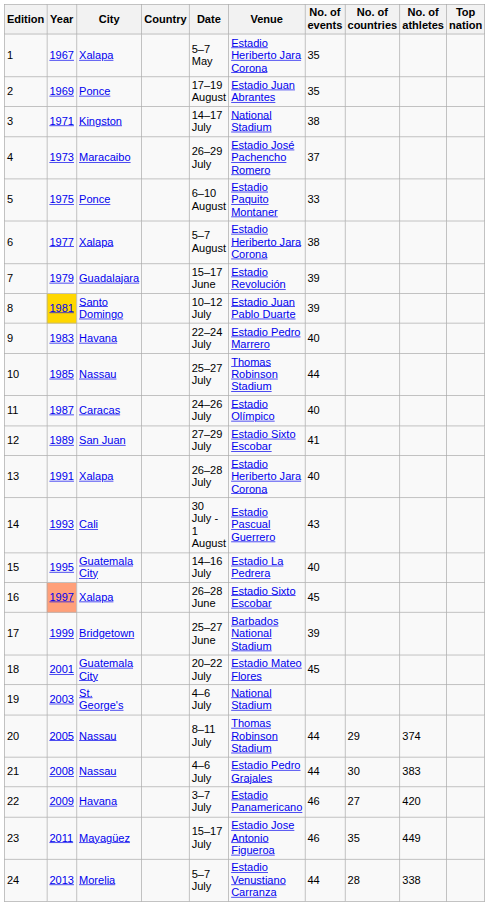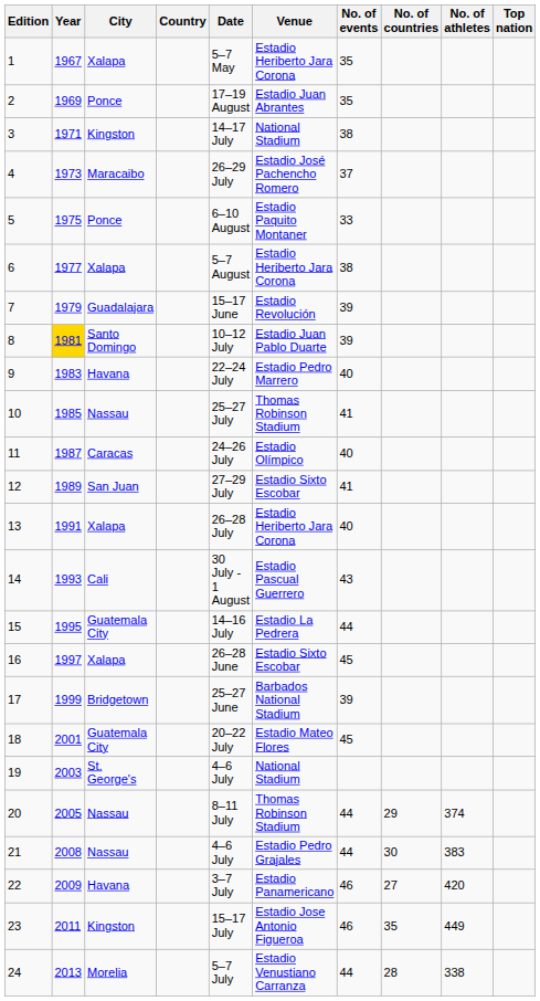10 | No. of events: 44 -> 41
15 | No. of events: 40 -> 44
16 | Year: lightsalmon background -> no background
23 | City: Mayagüez -> Kingston
